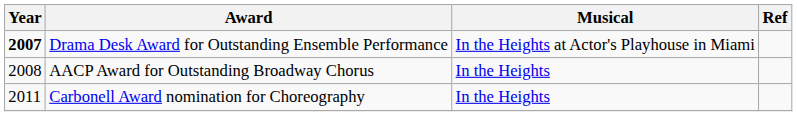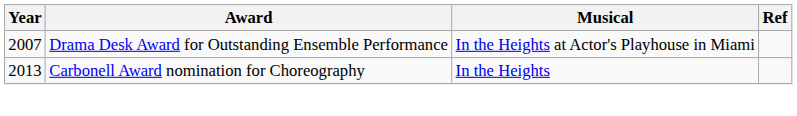Drama Desk Award for Outstanding Ensemble Performance | Year: bold -> normal
- row: 2008 | AACP Award for Outstanding Broadway Chorus | In the Heights
Carbonell Award nomination for Choreography | Year: 2011 -> 2013
